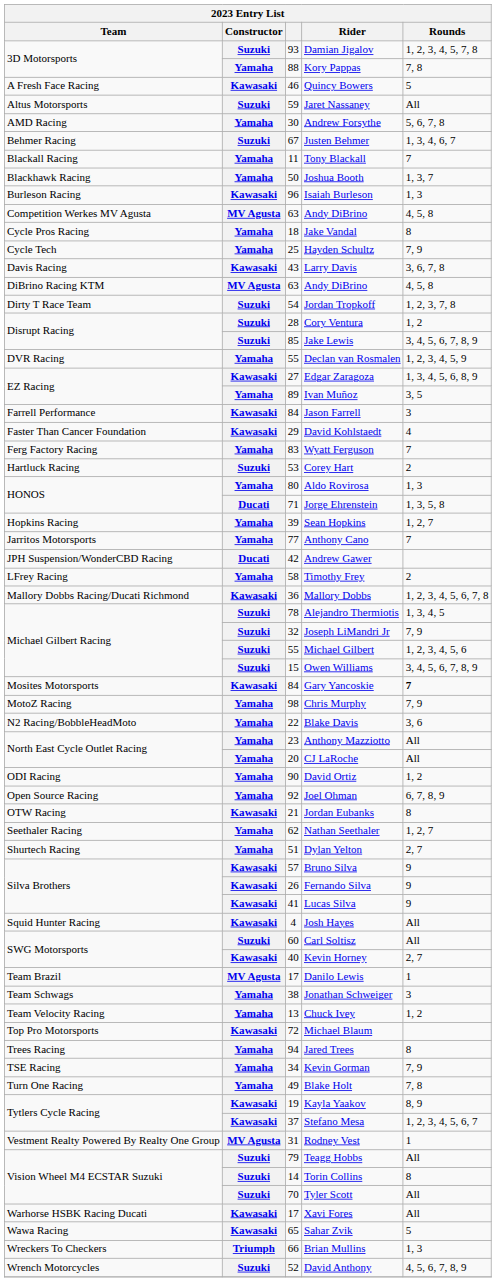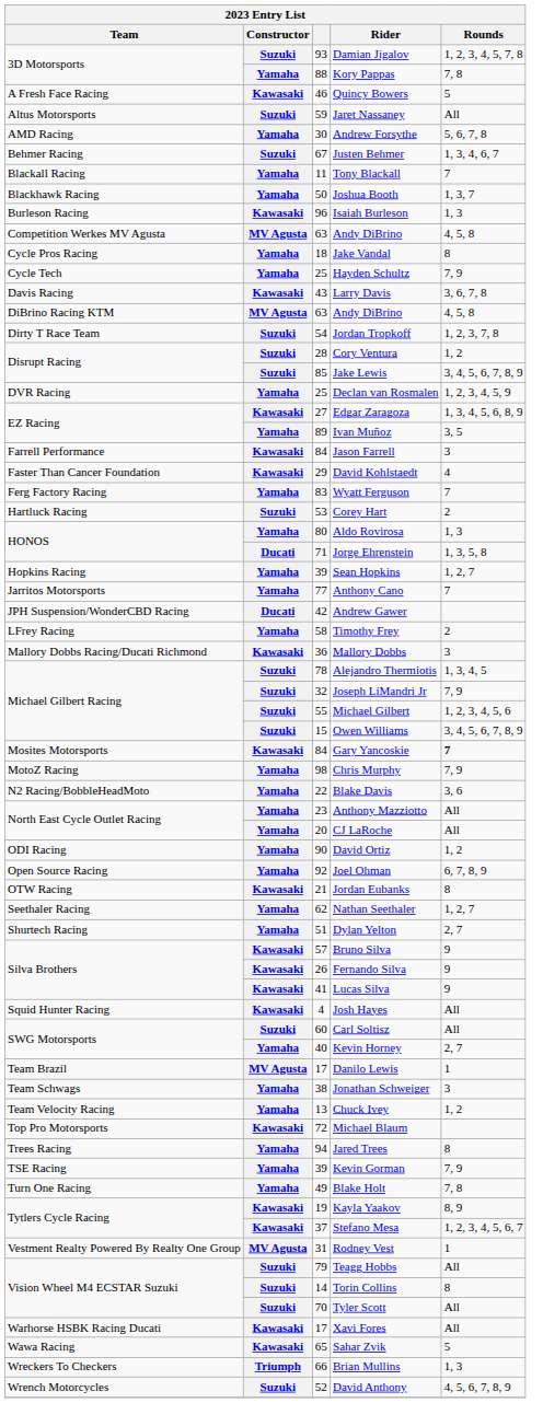Declan van Rosmalen | column 3: 55 -> 25
Mallory Dobbs | Rounds: 1, 2, 3, 4, 5, 6, 7, 8 -> 3
Kevin Horney | Constructor: Kawasaki -> Yamaha
Kevin Gorman | column 3: 34 -> 39
